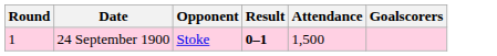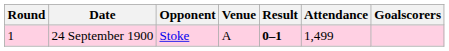+ column: Venue | A
24 September 1900 | Attendance: 1,500 -> 1,499
